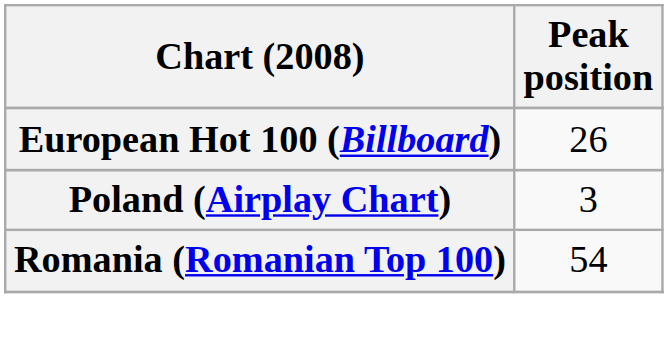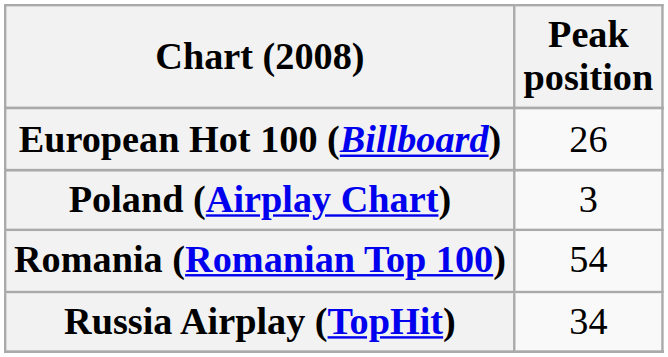+ row: Russia Airplay (TopHit) | 34
